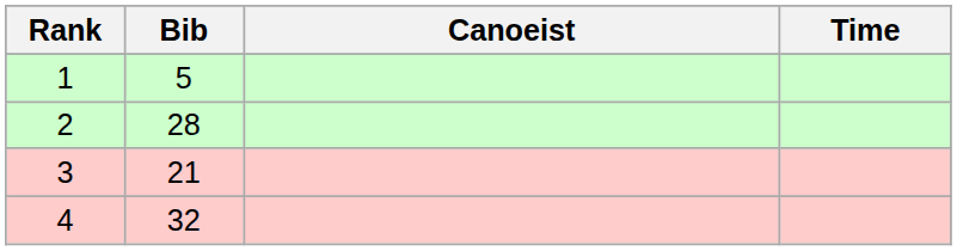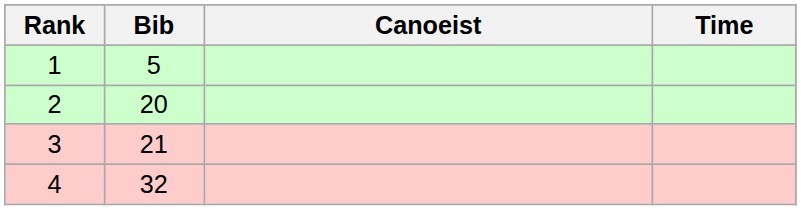2 | Bib: 28 -> 20
